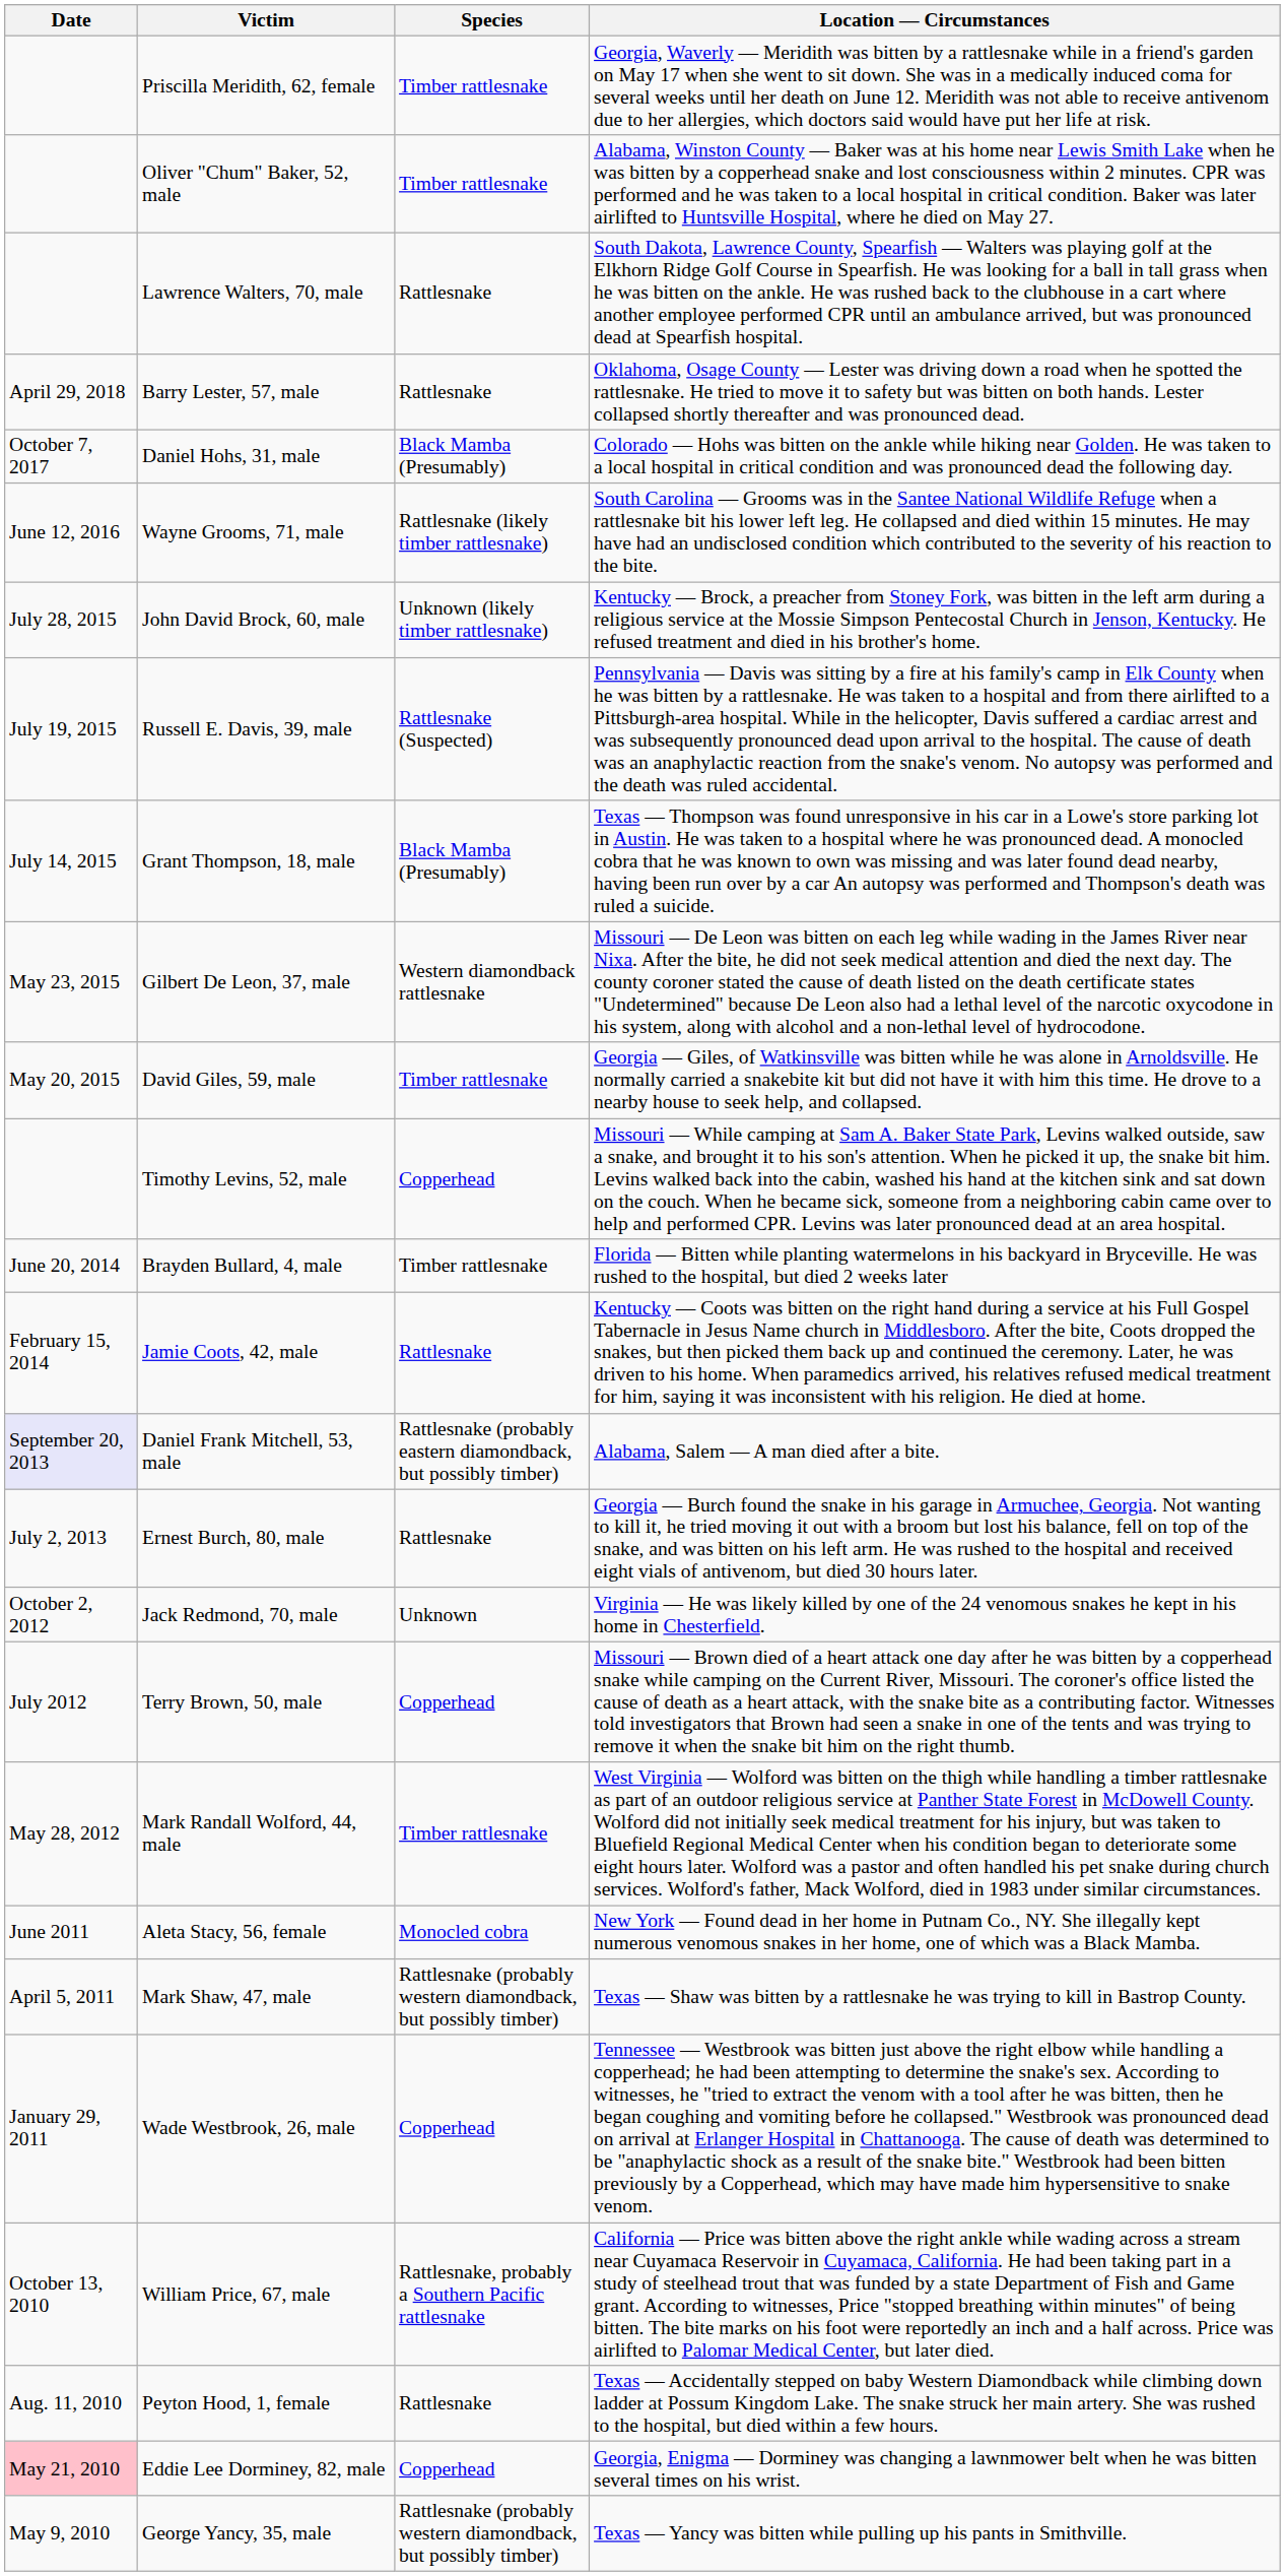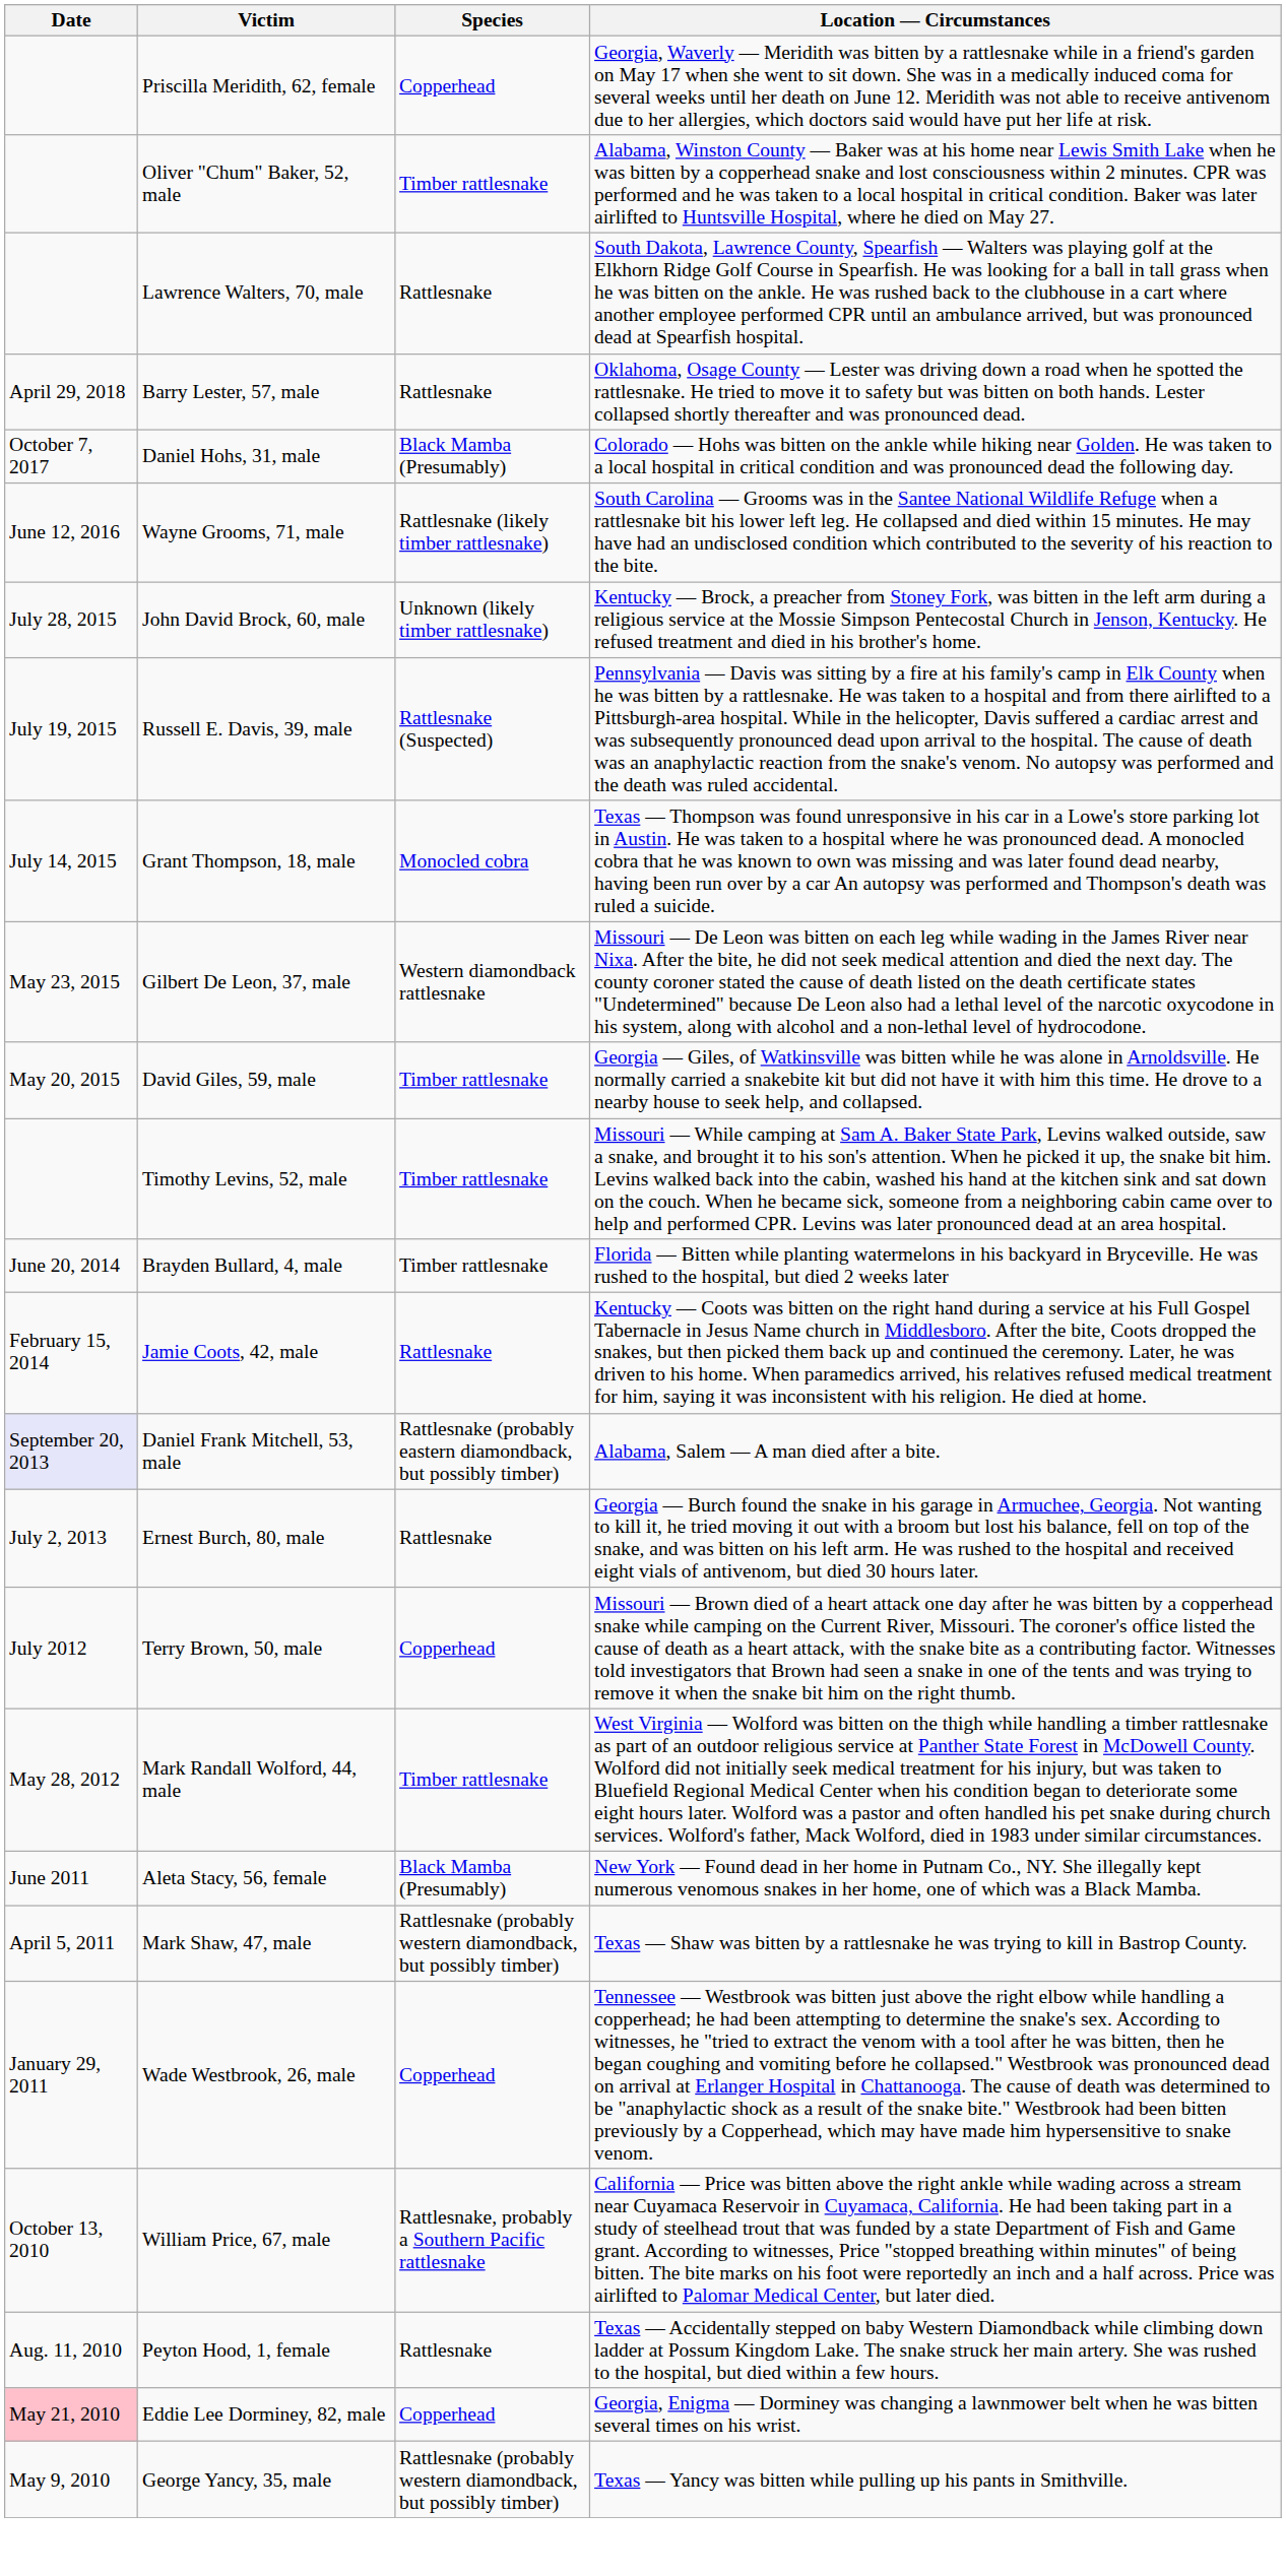Priscilla Meridith, 62, female | Species: Timber rattlesnake -> Copperhead
Grant Thompson, 18, male | Species: Black Mamba (Presumably) -> Monocled cobra
Timothy Levins, 52, male | Species: Copperhead -> Timber rattlesnake
- row: October 2, 2012 | Jack Redmond, 70, male | Unknown | Virginia — He was likely killed by one of the 24 venomous snakes he kept in his home in Chesterfield.
Aleta Stacy, 56, female | Species: Monocled cobra -> Black Mamba (Presumably)
